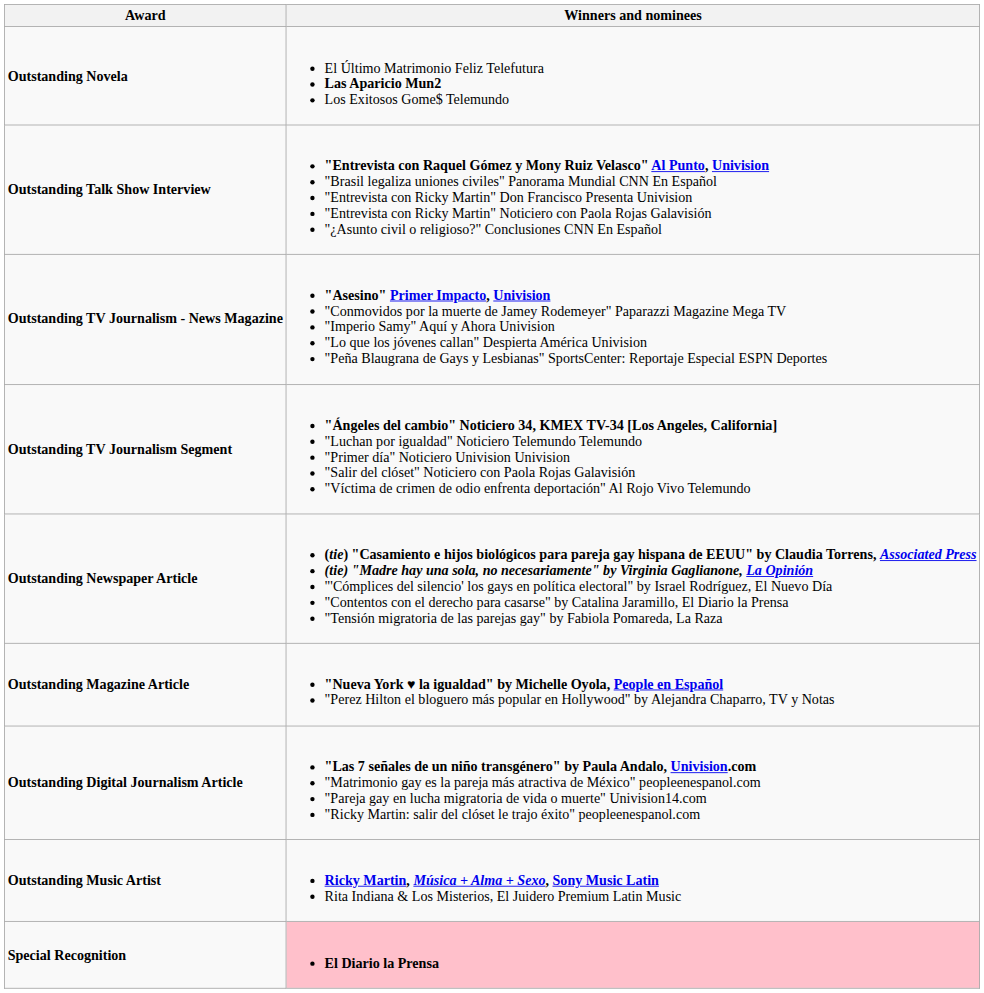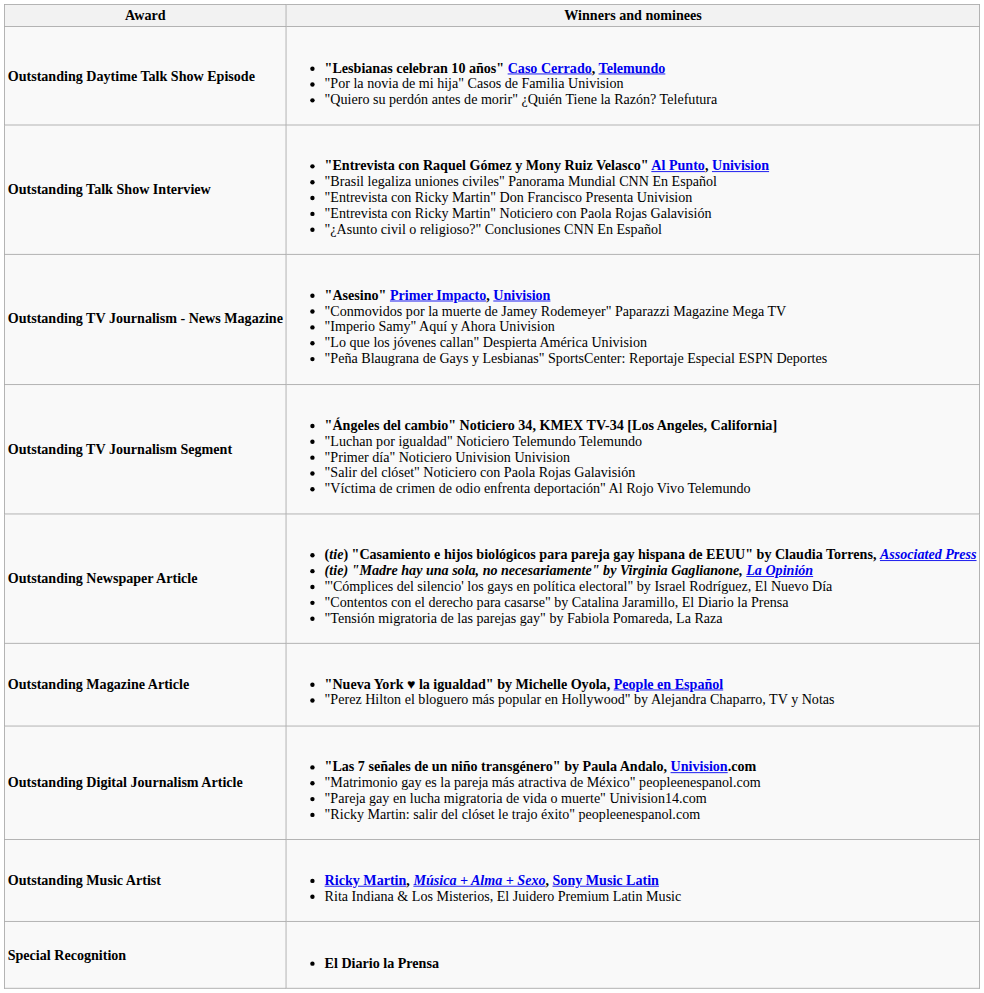- row: Outstanding Novela | El Último Matrimonio Feliz Telefutura Las Aparicio Mun2 Los Exitosos Gome$ Telemundo
+ row: Outstanding Daytime Talk Show Episode | "Lesbianas celebran 10 años" Caso Cerrado, Telemundo "Por la novia de mi hija" Casos de Familia Univision "Quiero su perdón antes de morir" ¿Quién Tiene la Razón? Telefutura
Special Recognition | Winners and nominees: pink background -> no background
